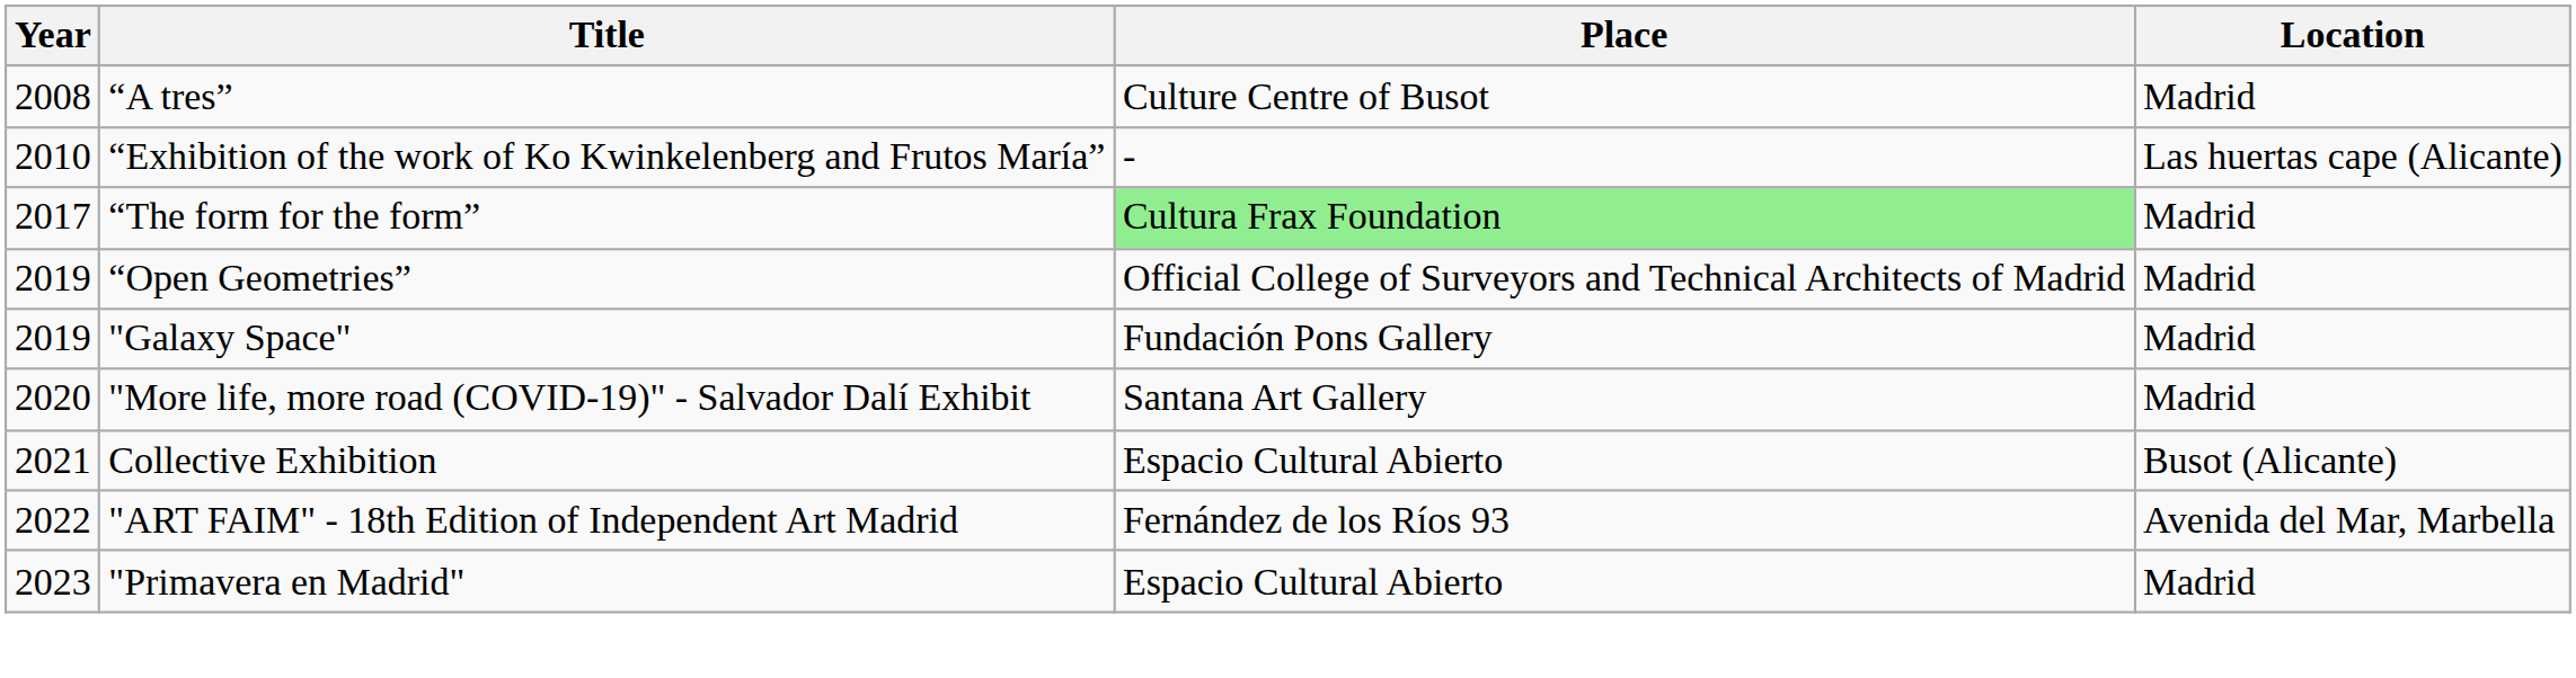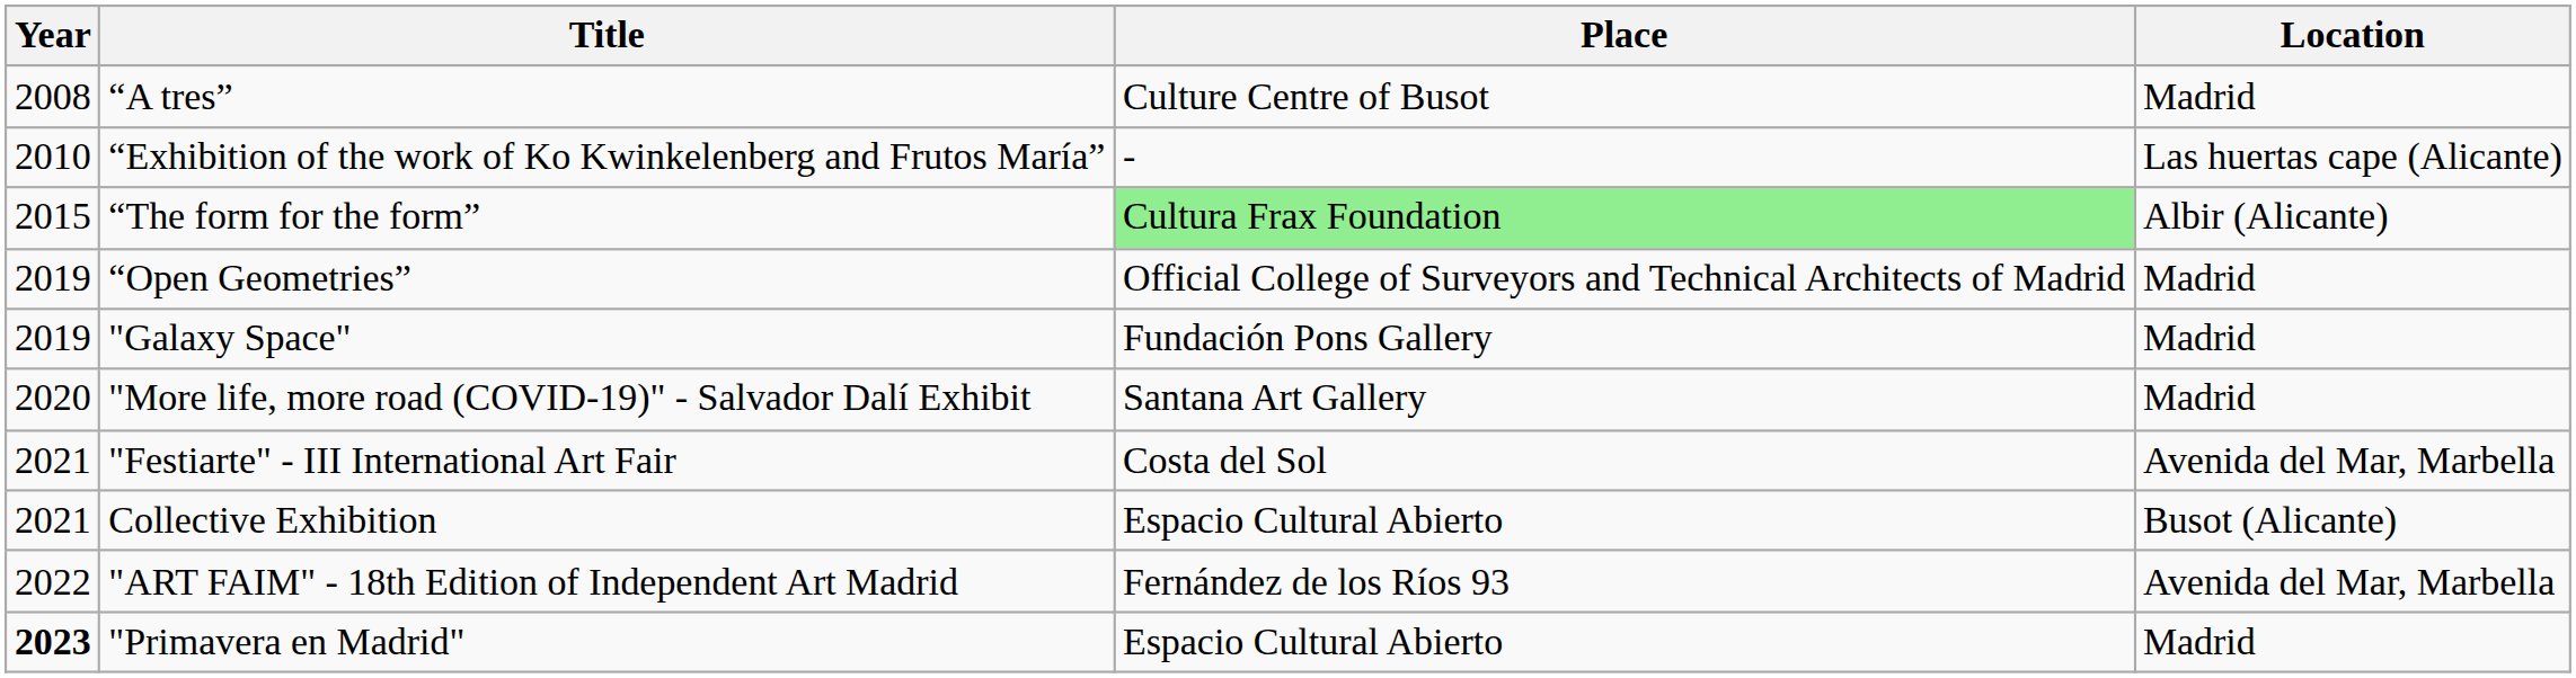“The form for the form” | Year: 2017 -> 2015
“The form for the form” | Location: Madrid -> Albir (Alicante)
+ row: 2021 | "Festiarte" - III International Art Fair | Costa del Sol | Avenida del Mar, Marbella
"Primavera en Madrid" | Year: normal -> bold
